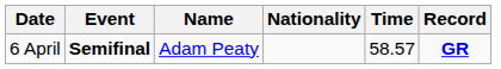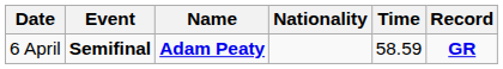6 April | Name: normal -> bold
6 April | Time: 58.57 -> 58.59
